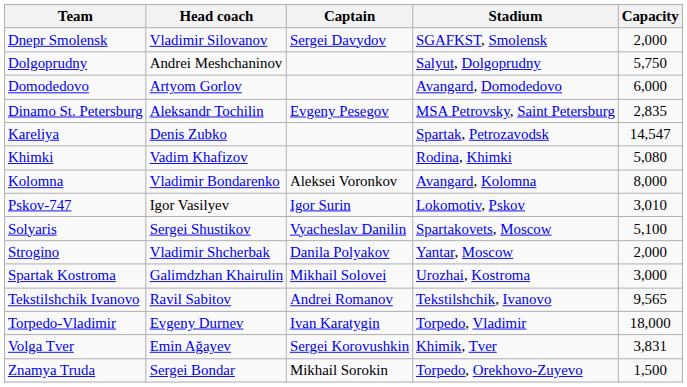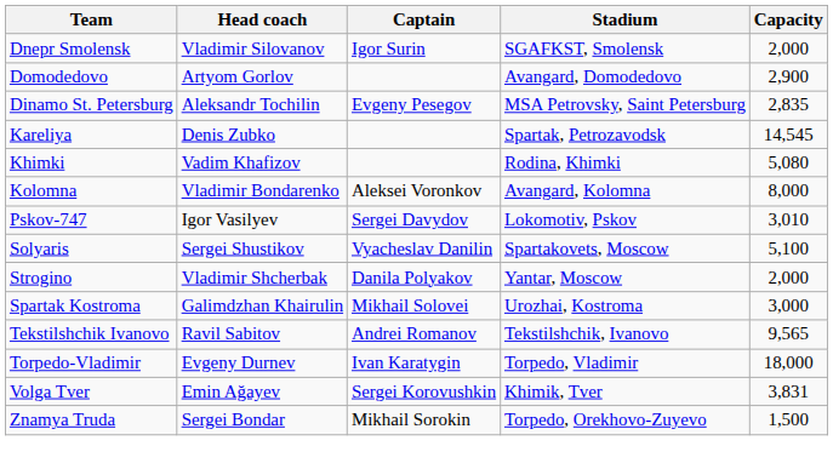Dnepr Smolensk | Captain: Sergei Davydov -> Igor Surin
- row: Dolgoprudny | Andrei Meshchaninov | Salyut, Dolgoprudny | 5,750
Domodedovo | Capacity: 6,000 -> 2,900
Kareliya | Capacity: 14,547 -> 14,545
Pskov-747 | Captain: Igor Surin -> Sergei Davydov
